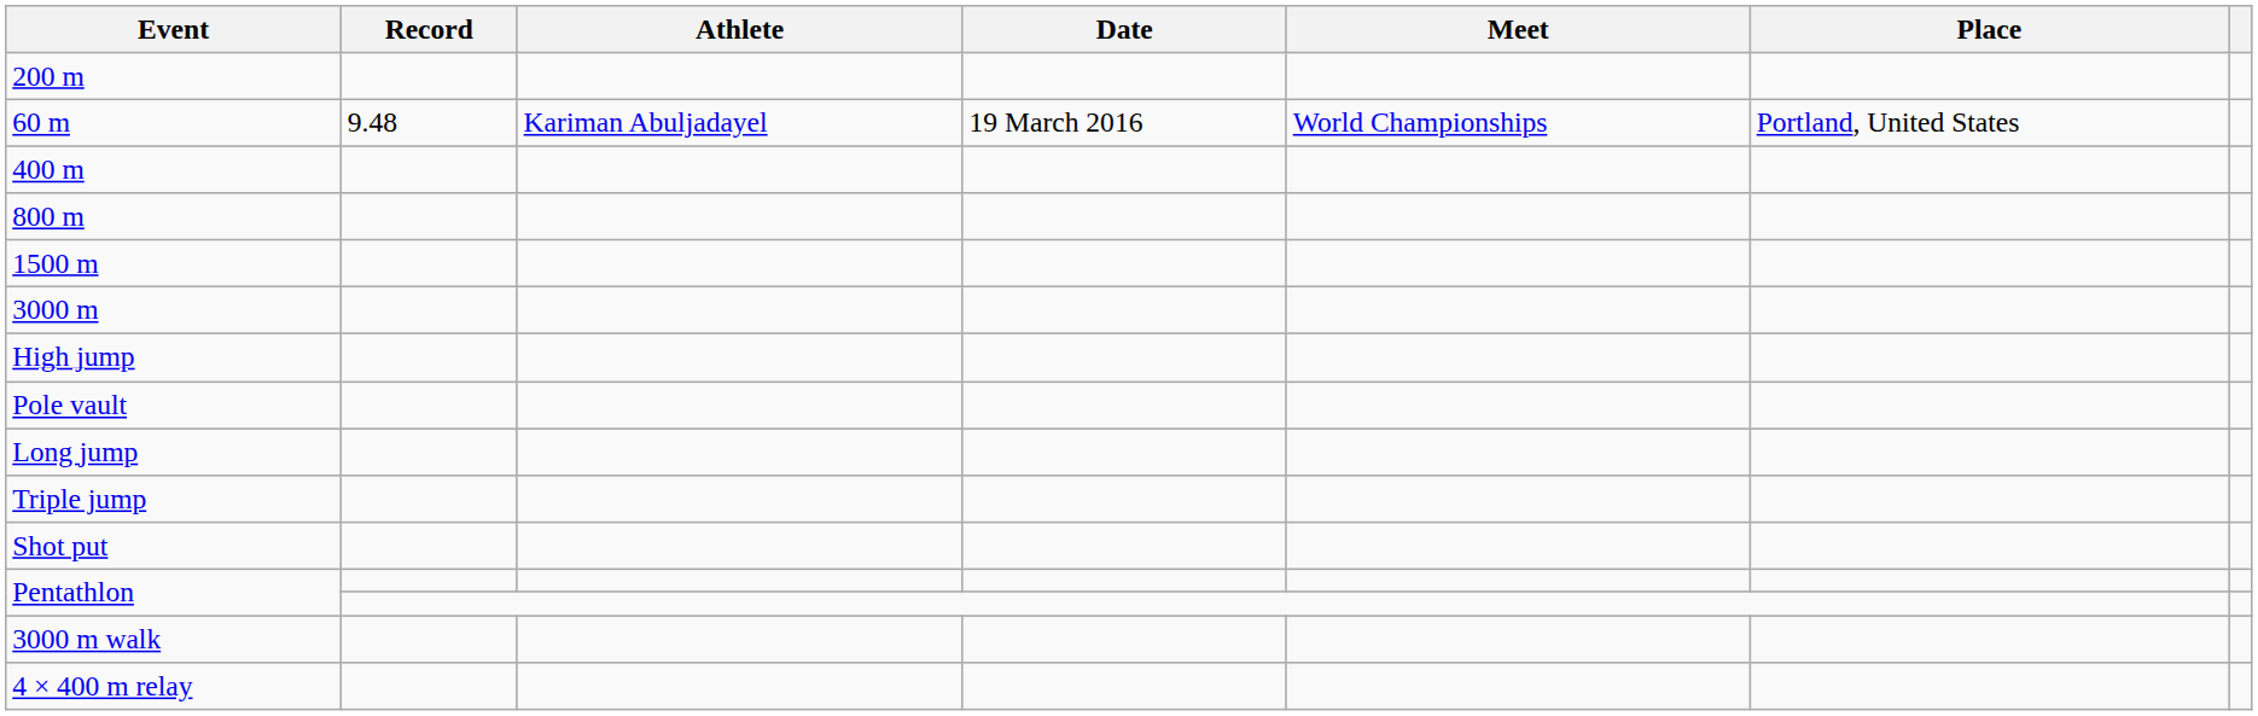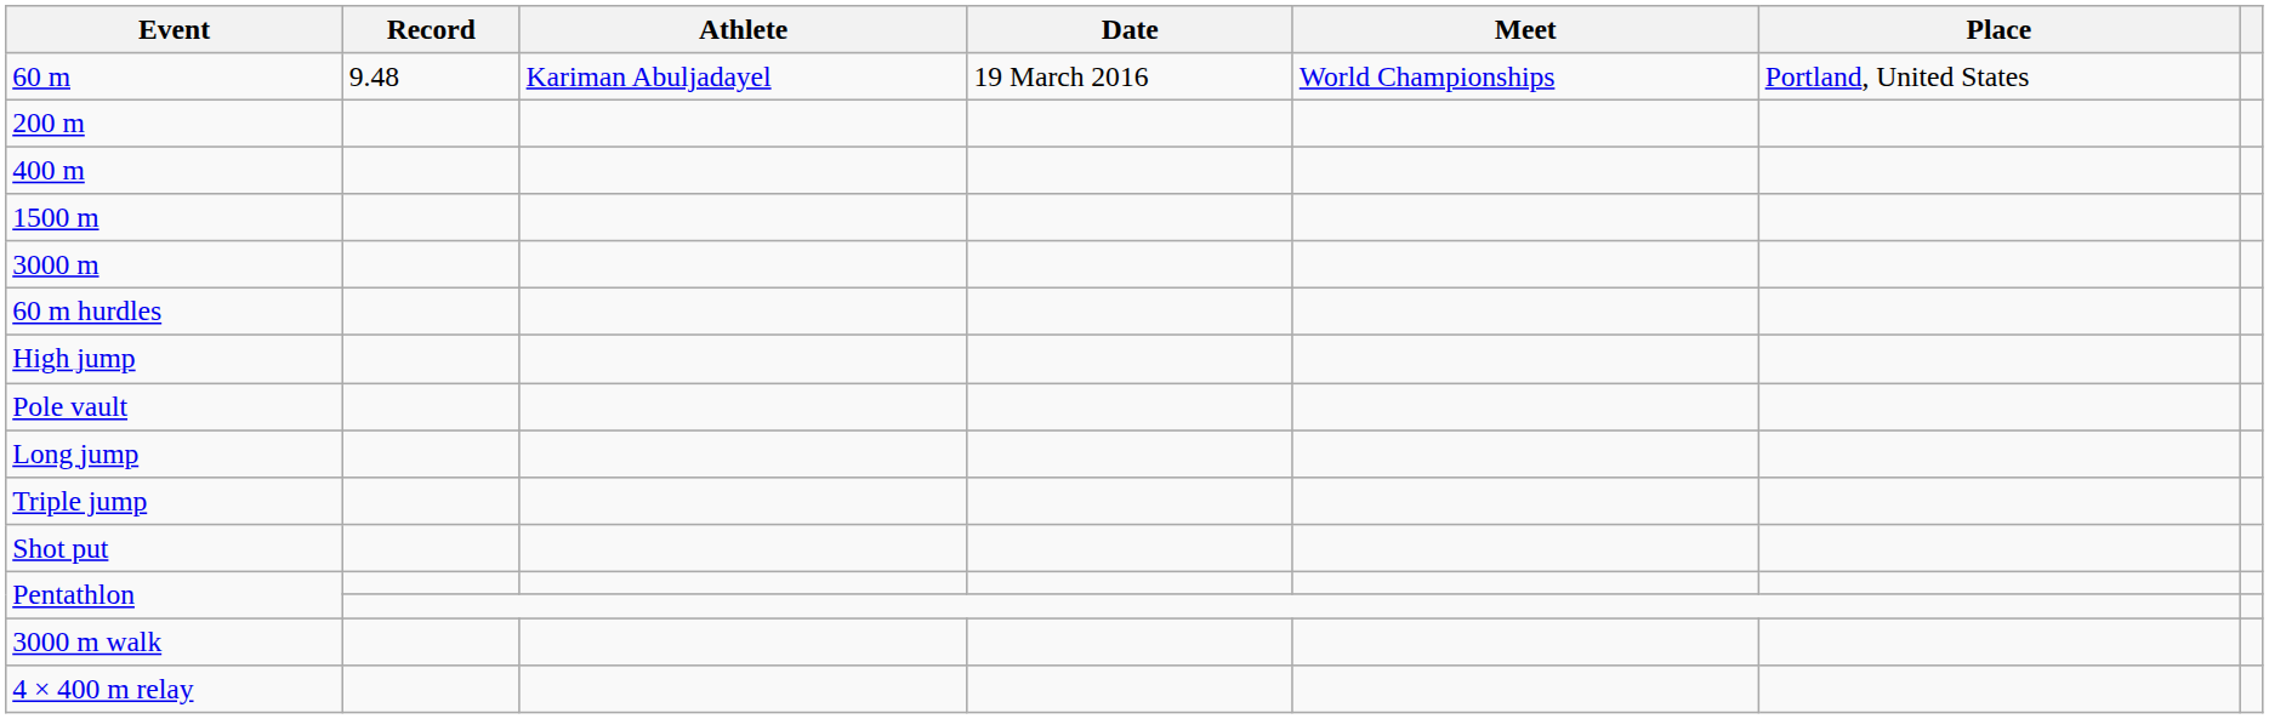rows swapped: 60 m <-> 200 m
- row: 800 m
+ row: 60 m hurdles
